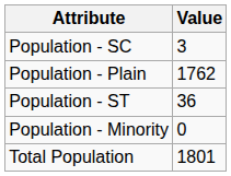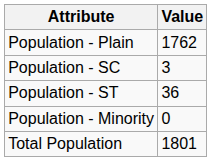rows swapped: Population - Plain <-> Population - SC
